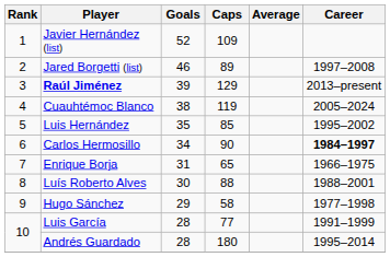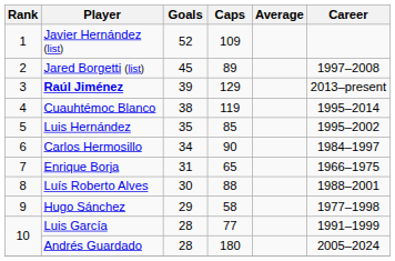Jared Borgetti (list) | Goals: 46 -> 45
Cuauhtémoc Blanco | Career: 2005–2024 -> 1995–2014
Carlos Hermosillo | Career: bold -> normal
Andrés Guardado | Career: 1995–2014 -> 2005–2024
